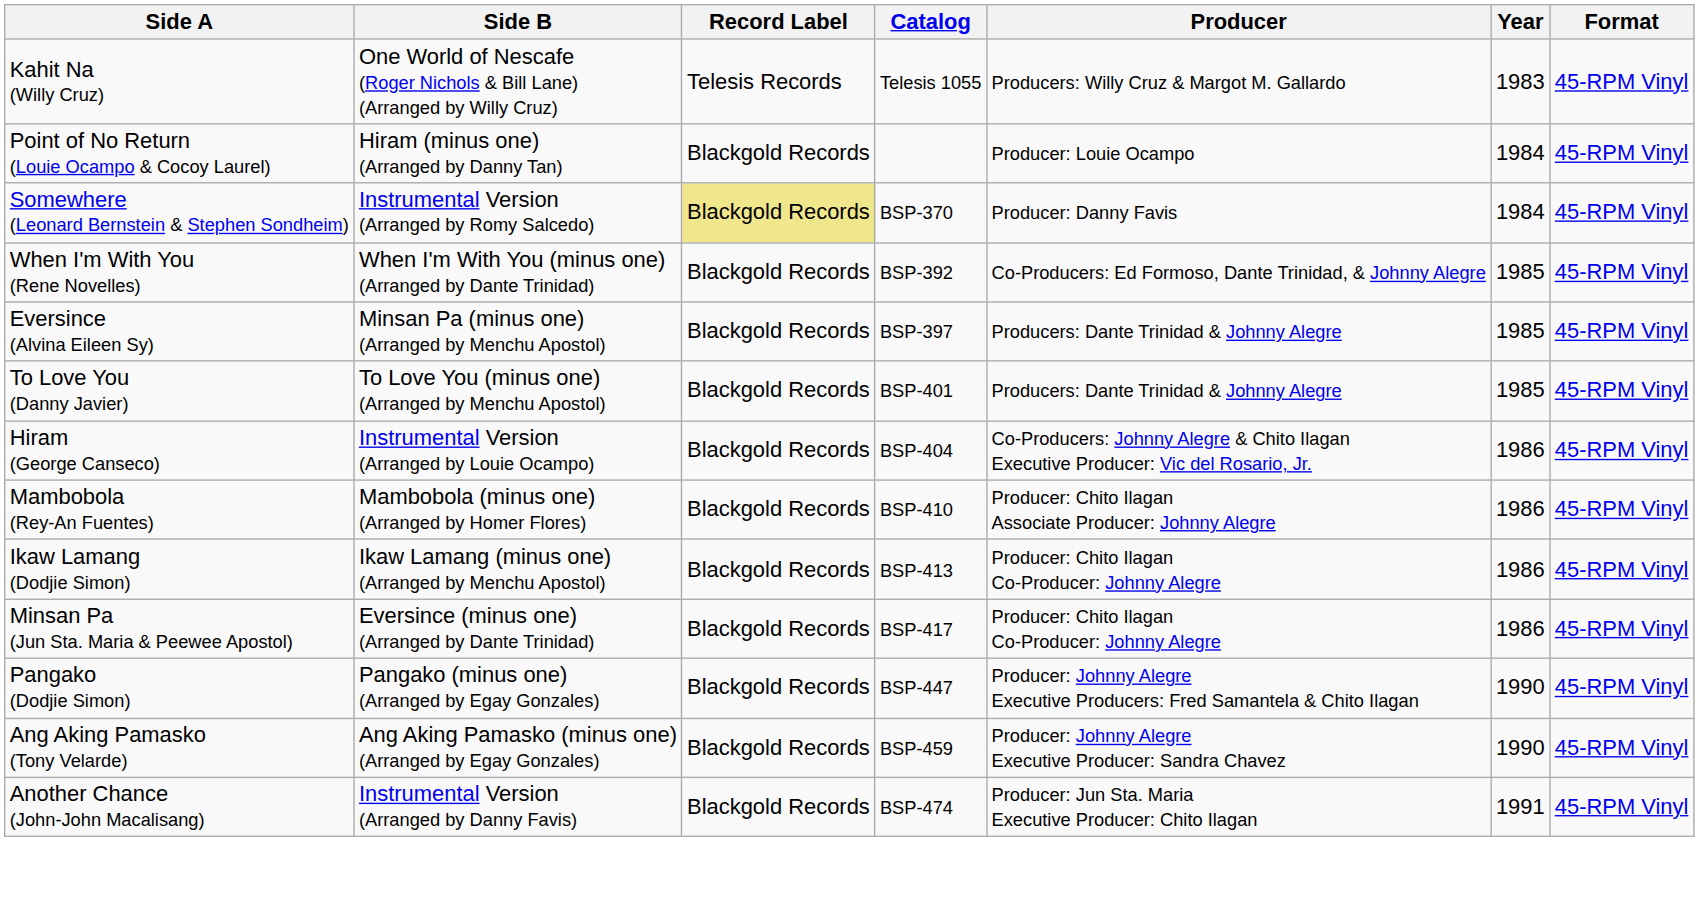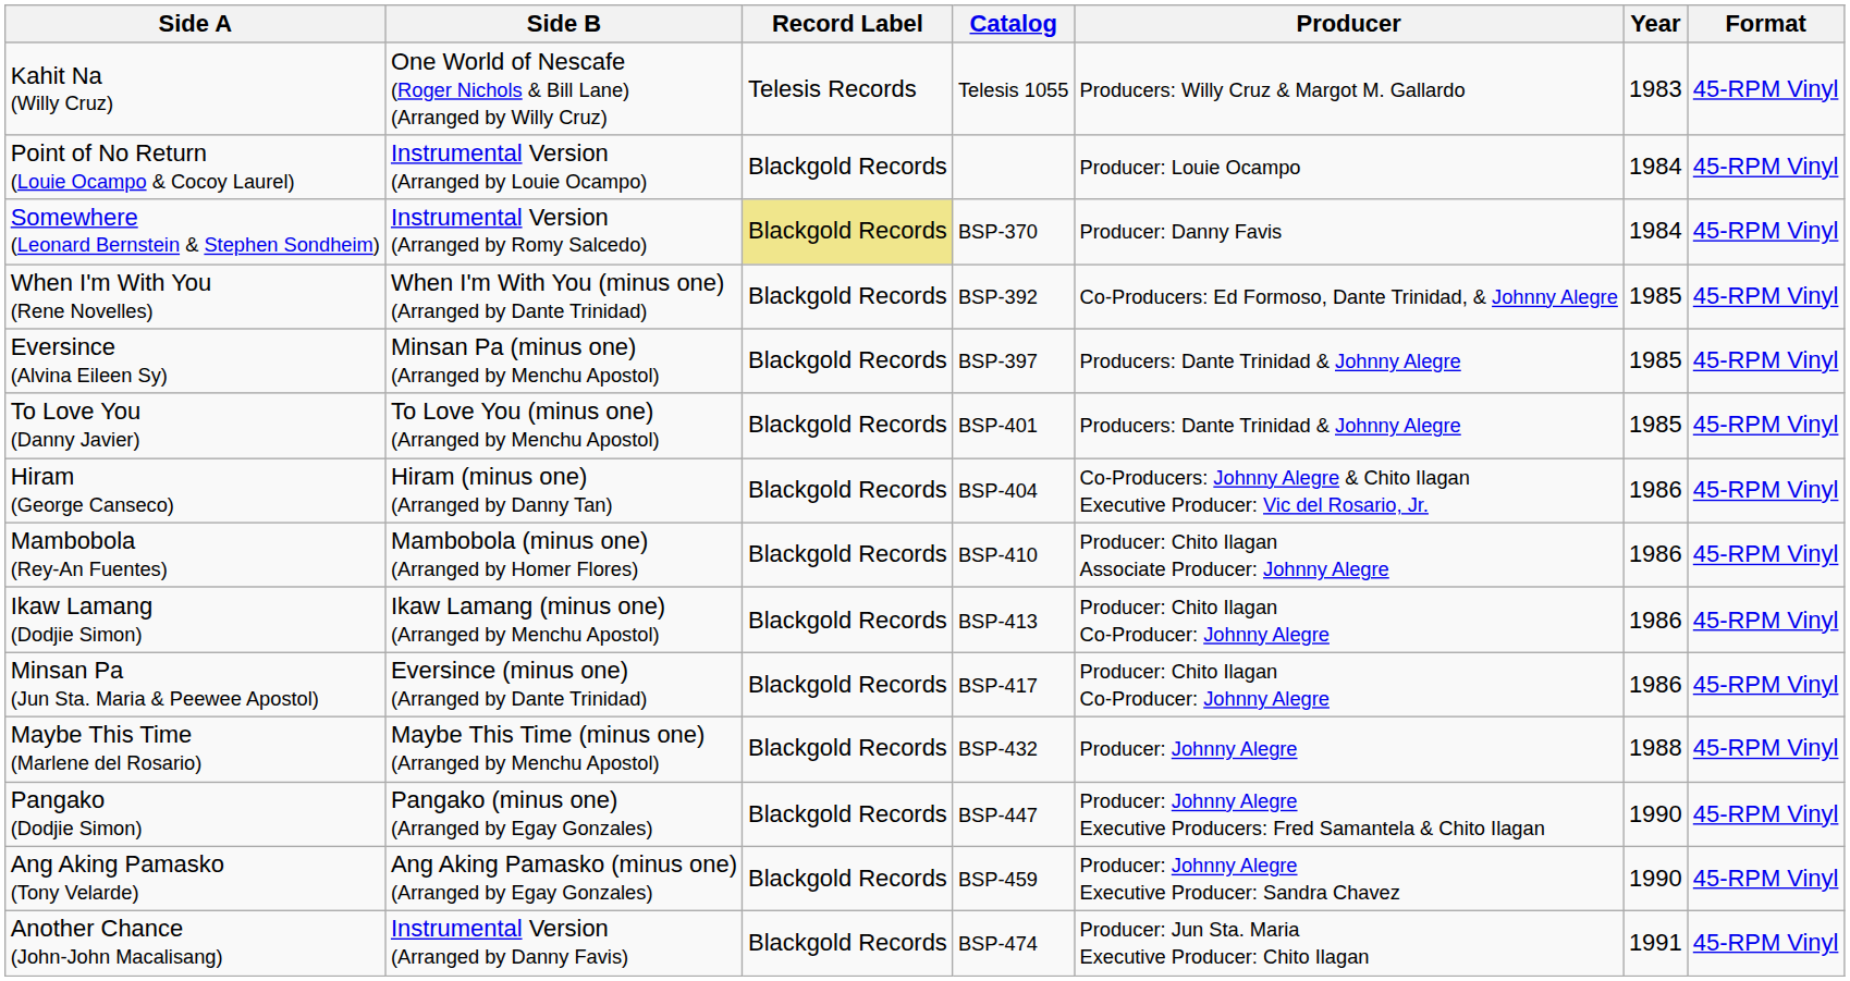Point of No Return (Louie Ocampo & Cocoy Laurel) | Side B: Hiram (minus one) (Arranged by Danny Tan) -> Instrumental Version (Arranged by Louie Ocampo)
Hiram (George Canseco) | Side B: Instrumental Version (Arranged by Louie Ocampo) -> Hiram (minus one) (Arranged by Danny Tan)
+ row: Maybe This Time (Marlene del Rosario) | Maybe This Time (minus one) (Arranged by Menchu Apostol) | Blackgold Records | BSP-432 | Producer: Johnny Alegre | 1988 | 45-RPM Vinyl
